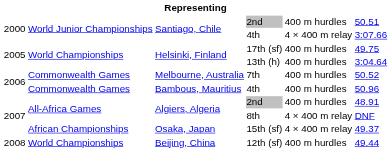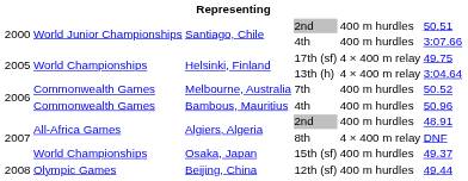Santiago, Chile / 4th | column 5: 4 × 400 m relay -> 400 m hurdles
17th (sf) | column 5: 400 m hurdles -> 4 × 400 m relay
13th (h) | column 5: 400 m hurdles -> 4 × 400 m relay
15th (sf) | column 2: African Championships -> World Championships
15th (sf) | column 5: 4 × 400 m relay -> 400 m hurdles
12th (sf) | column 2: World Championships -> Olympic Games
